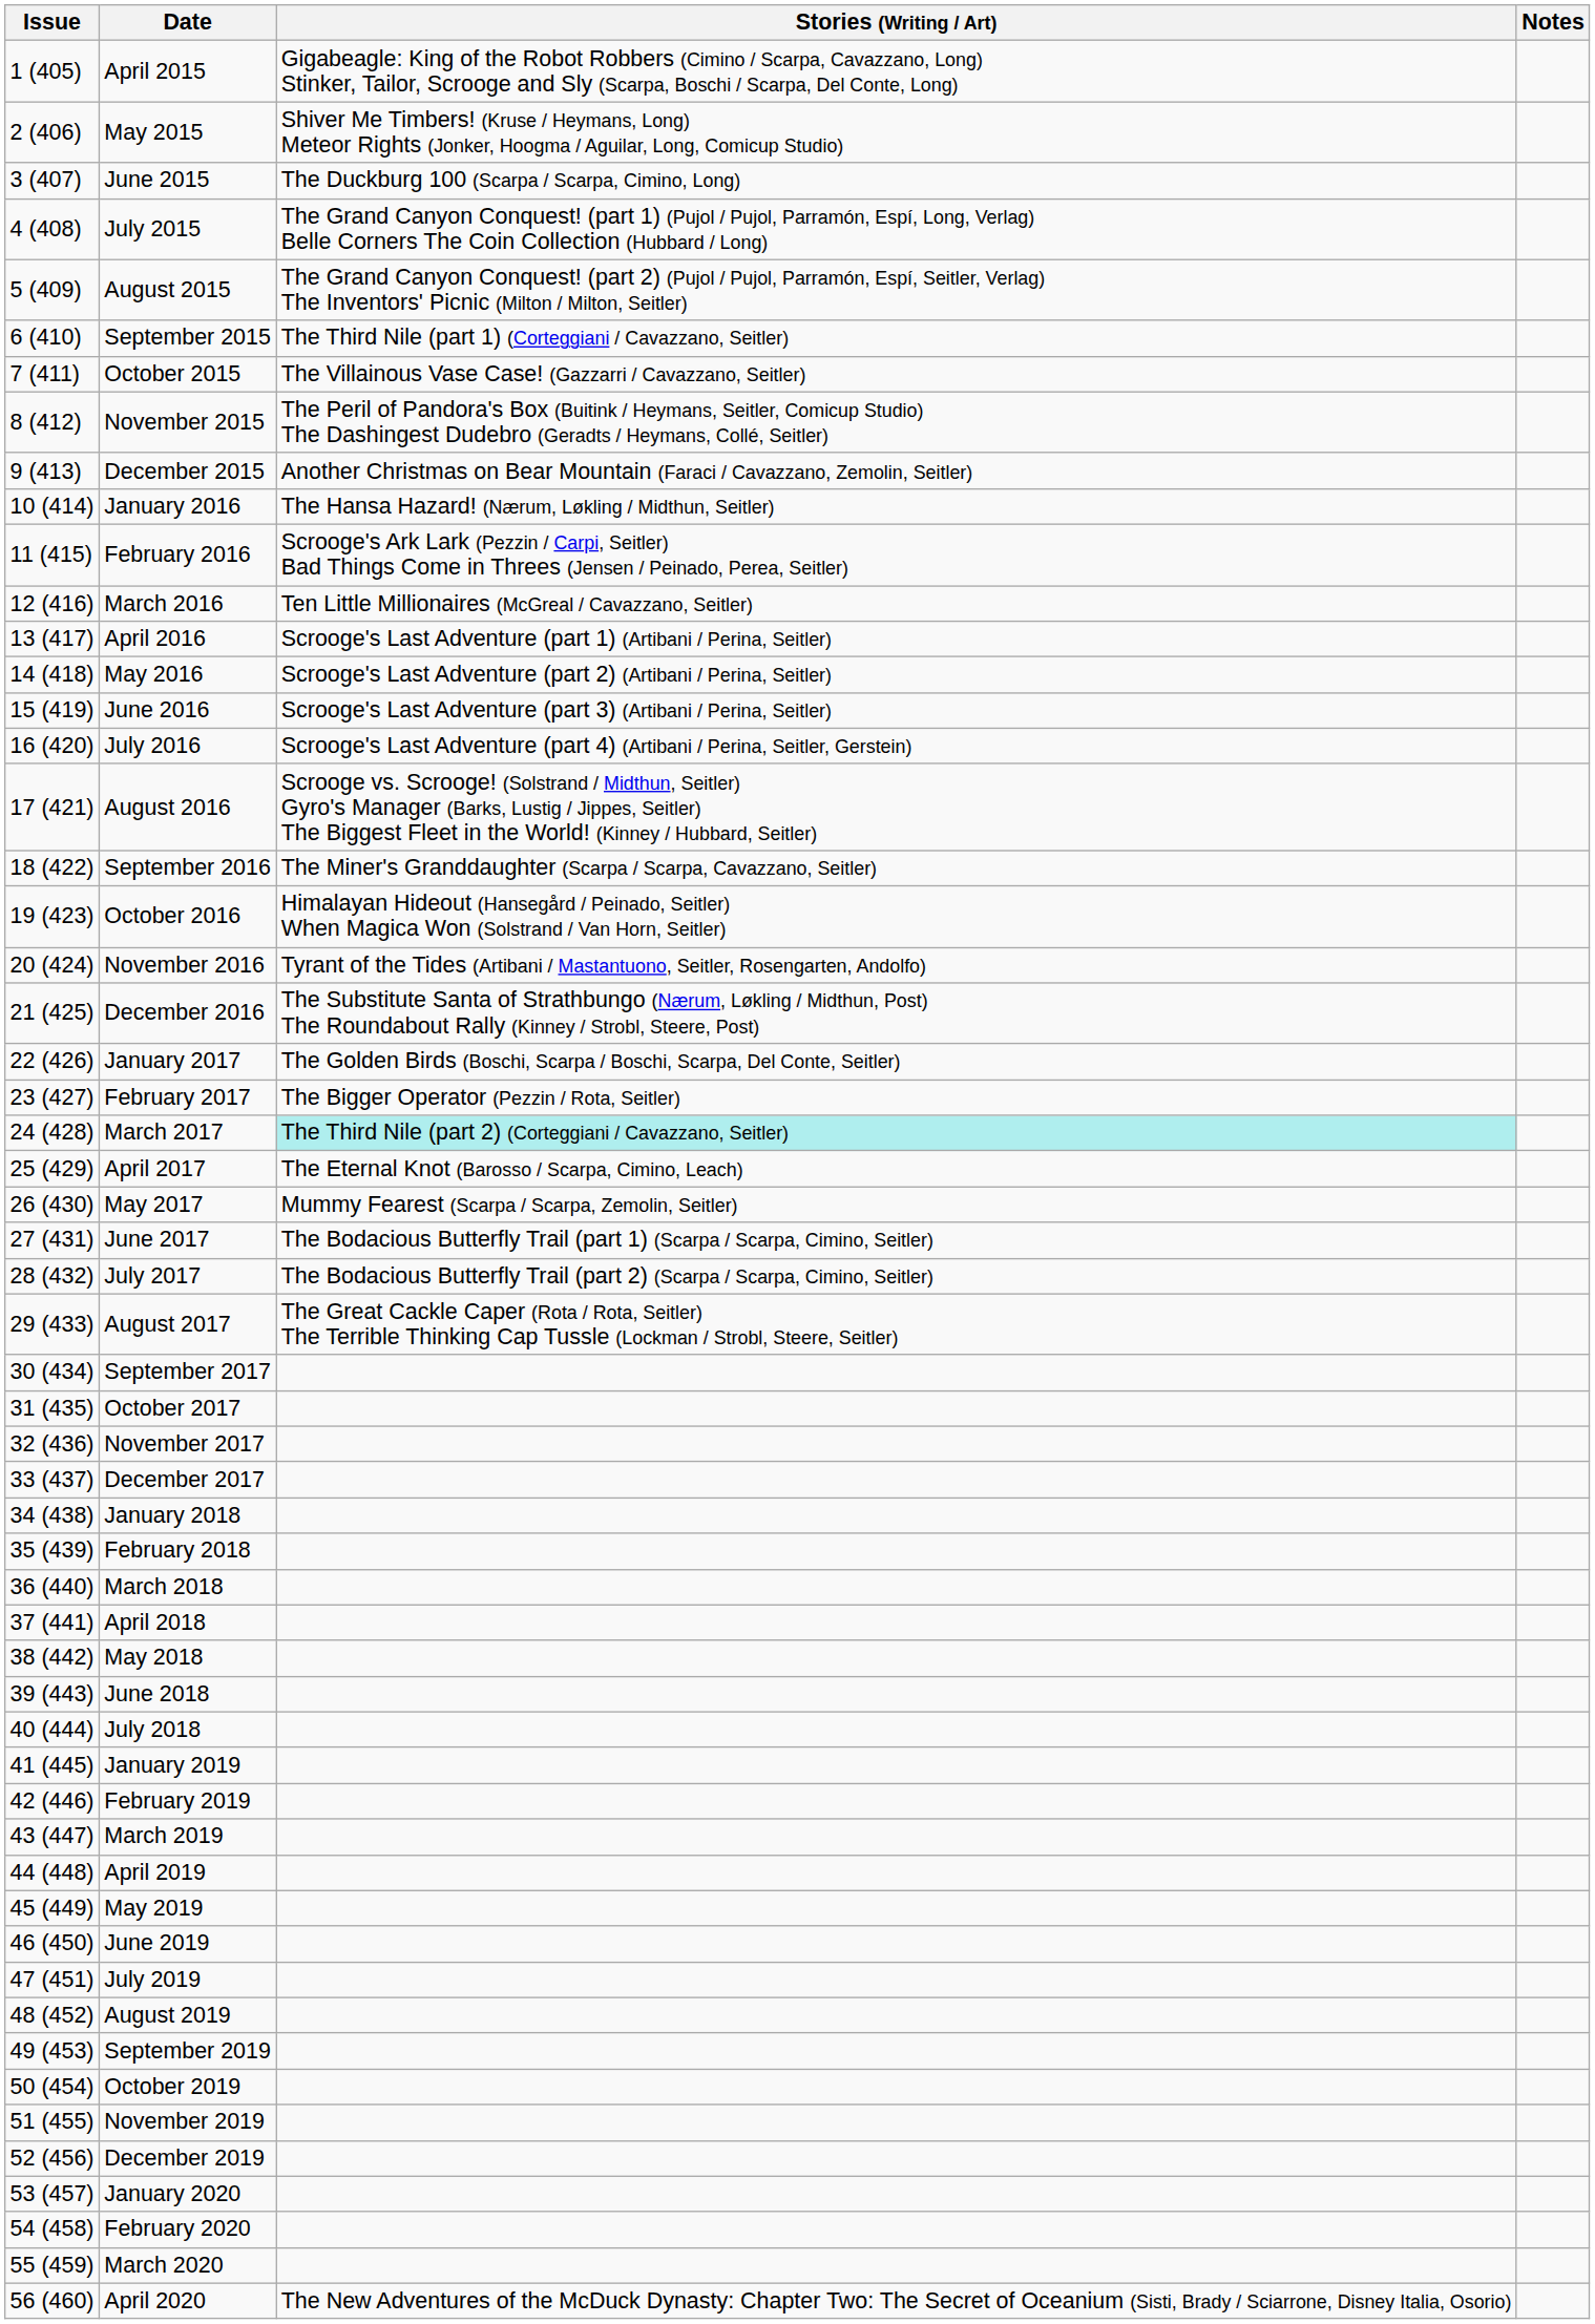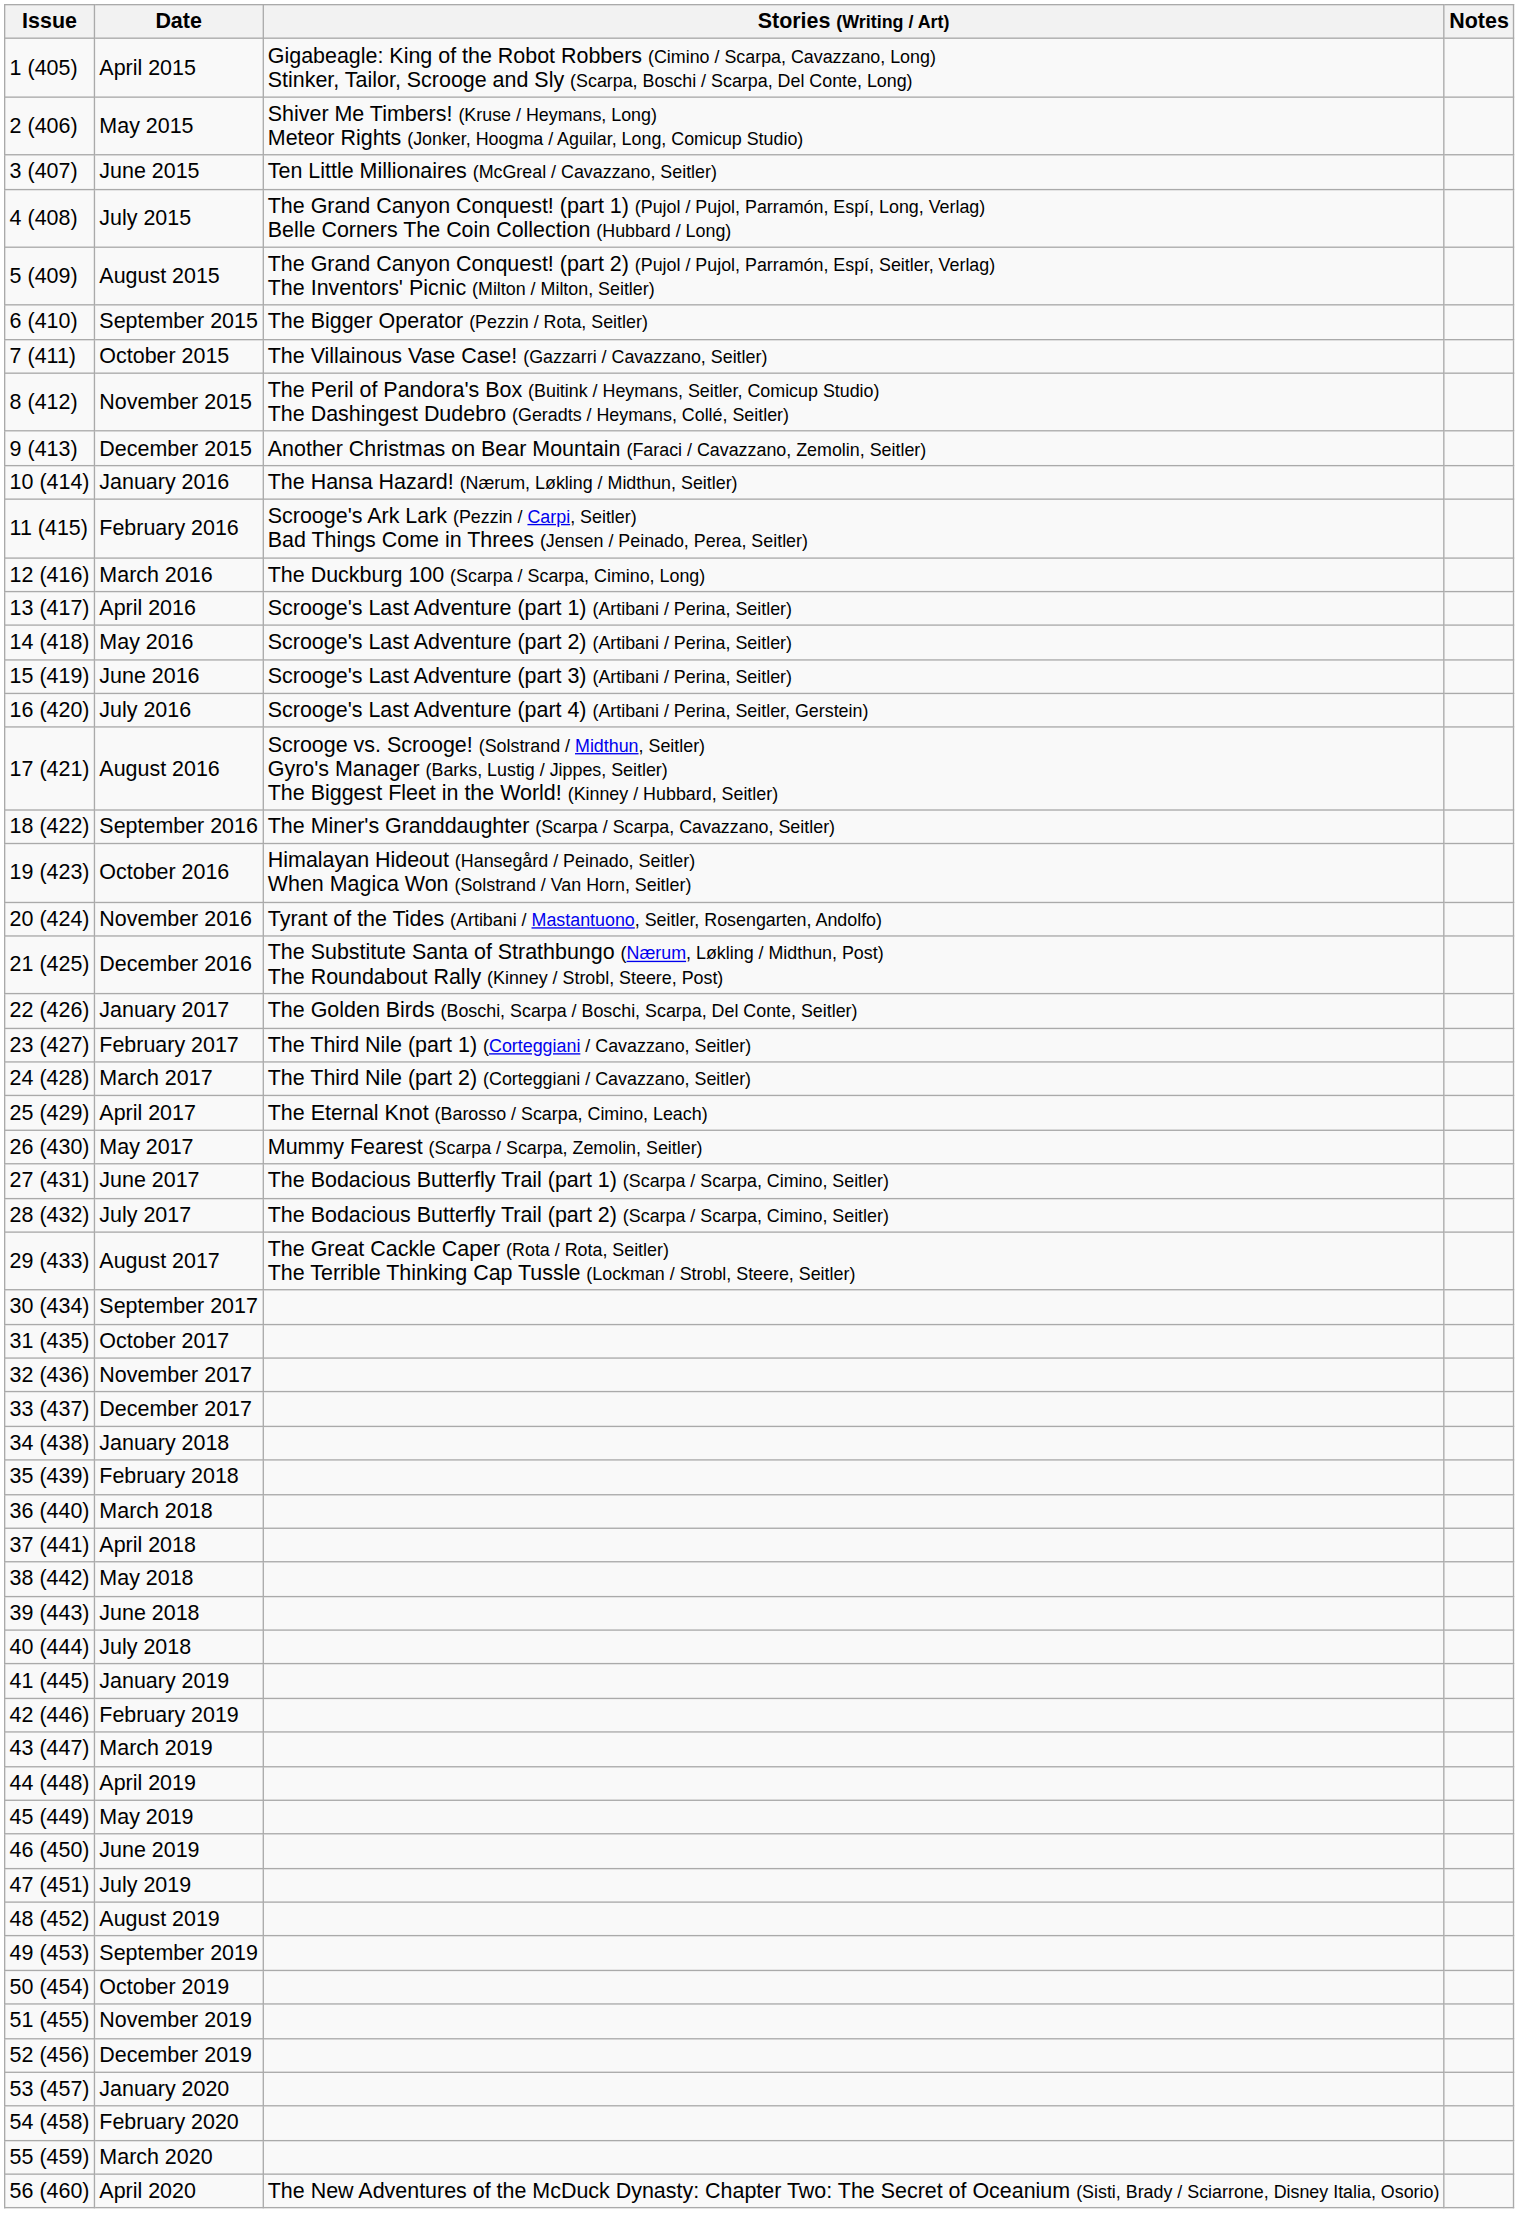June 2015 | Stories (Writing / Art): The Duckburg 100 (Scarpa / Scarpa, Cimino, Long) -> Ten Little Millionaires (McGreal / Cavazzano, Seitler)
September 2015 | Stories (Writing / Art): The Third Nile (part 1) (Corteggiani / Cavazzano, Seitler) -> The Bigger Operator (Pezzin / Rota, Seitler)
March 2016 | Stories (Writing / Art): Ten Little Millionaires (McGreal / Cavazzano, Seitler) -> The Duckburg 100 (Scarpa / Scarpa, Cimino, Long)
February 2017 | Stories (Writing / Art): The Bigger Operator (Pezzin / Rota, Seitler) -> The Third Nile (part 1) (Corteggiani / Cavazzano, Seitler)
March 2017 | Stories (Writing / Art): paleturquoise background -> no background
